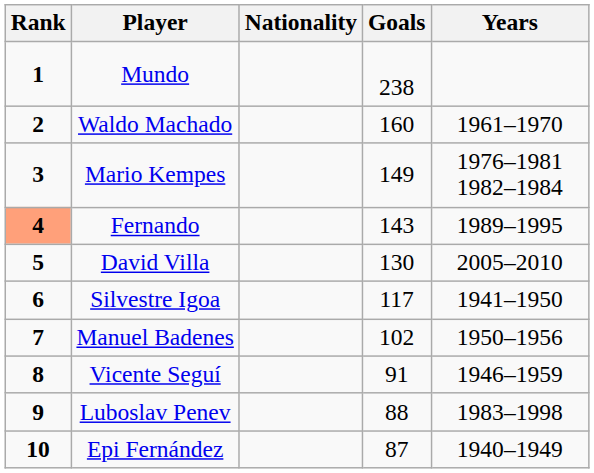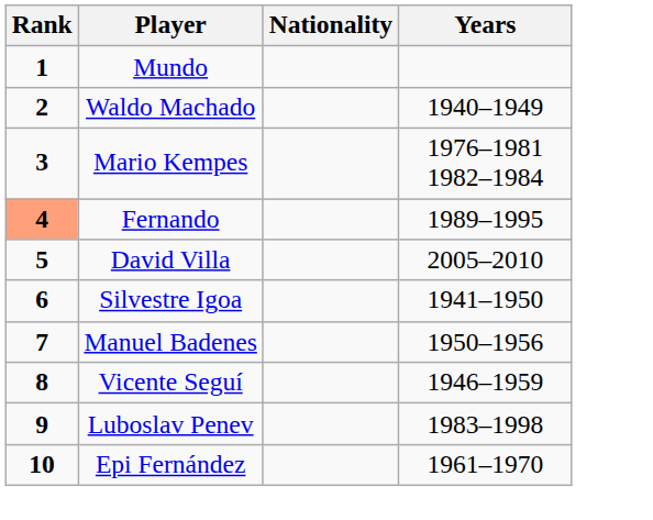- column: Goals | 238 | 160 | 149 | 143 | 130 | 117 | 102 | 91 | 88 | 87
Waldo Machado | Years: 1961–1970 -> 1940–1949
Epi Fernández | Years: 1940–1949 -> 1961–1970
